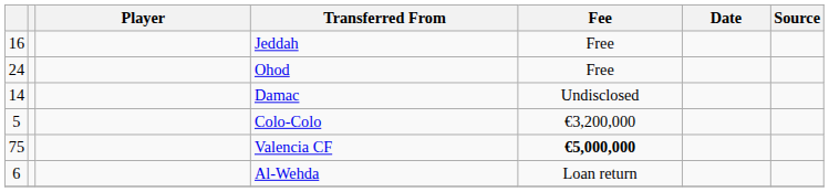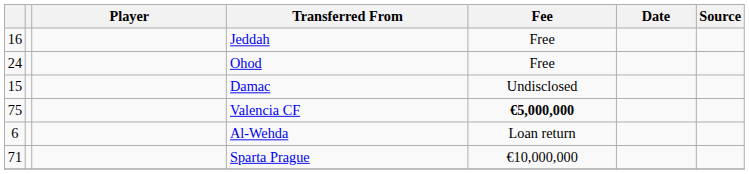Damac | column 1: 14 -> 15
- row: 5 | Colo-Colo | €3,200,000
+ row: 71 | Sparta Prague | €10,000,000
